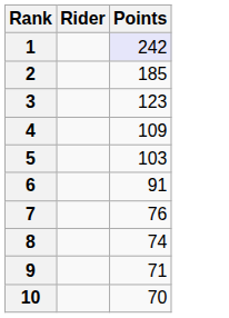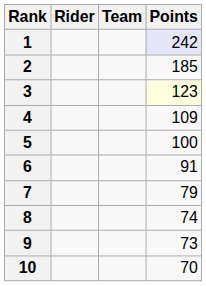+ column: Team
3 | Points: no background -> lightyellow background
5 | Points: 103 -> 100
7 | Points: 76 -> 79
9 | Points: 71 -> 73
